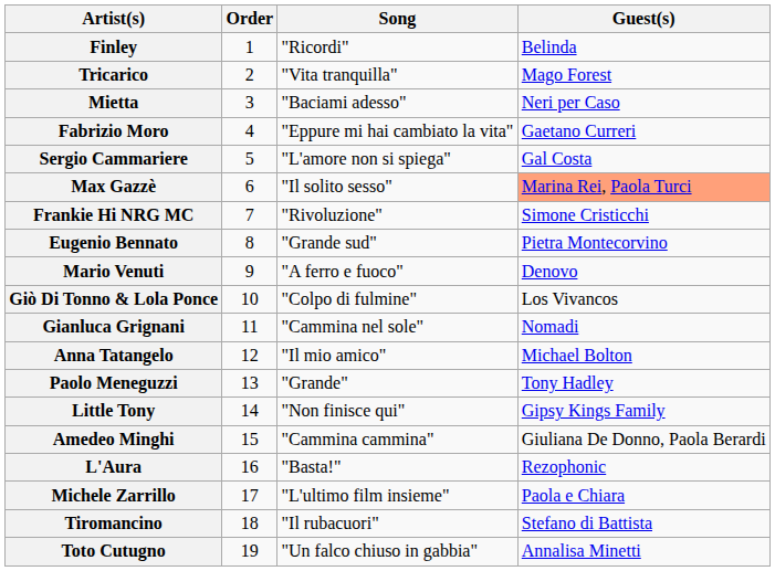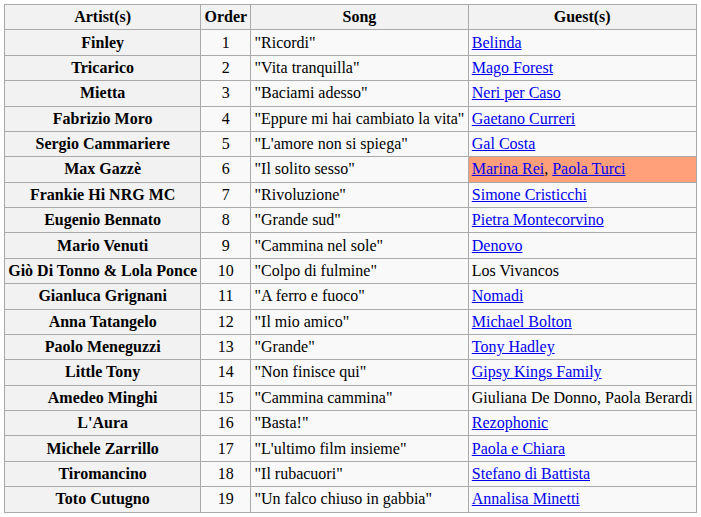Mario Venuti | Song: "A ferro e fuoco" -> "Cammina nel sole"
Gianluca Grignani | Song: "Cammina nel sole" -> "A ferro e fuoco"
